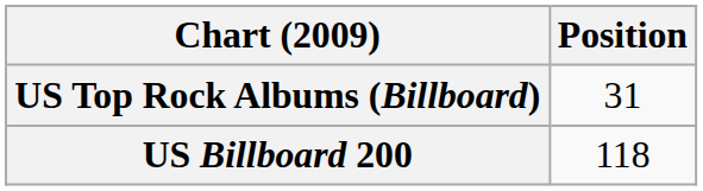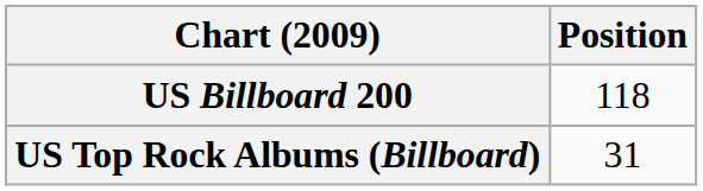rows swapped: US Billboard 200 <-> US Top Rock Albums (Billboard)
